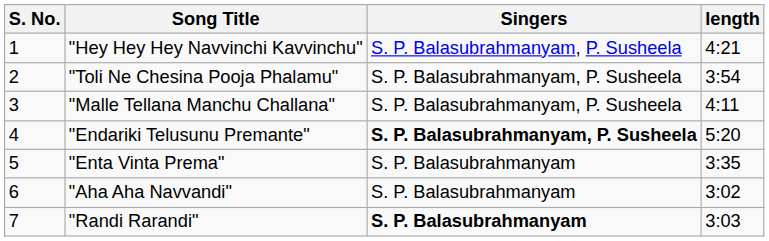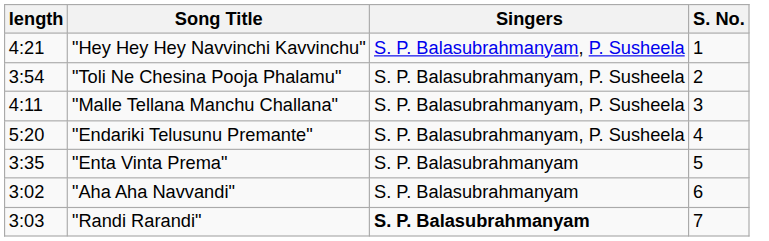columns swapped: S. No. <-> length
"Endariki Telusunu Premante" | Singers: bold -> normal
